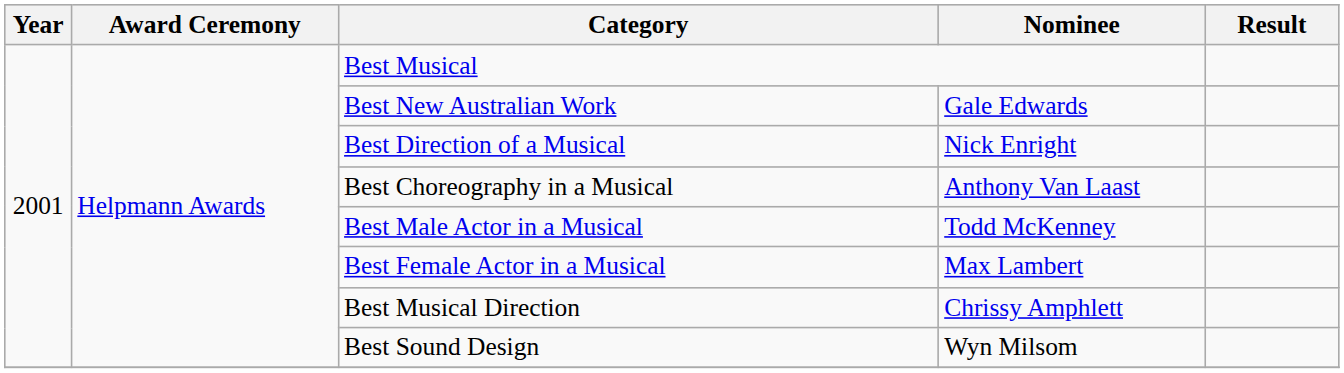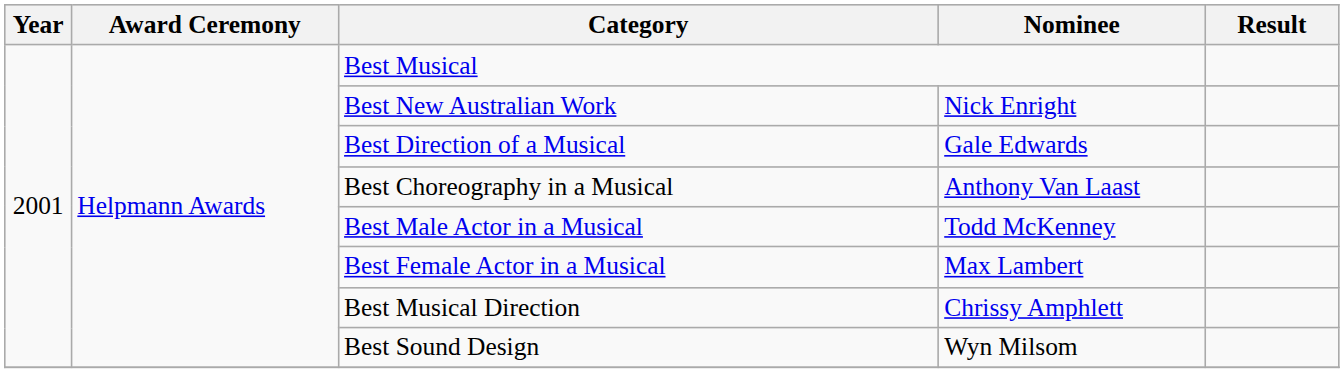Best New Australian Work | Nominee: Gale Edwards -> Nick Enright
Best Direction of a Musical | Nominee: Nick Enright -> Gale Edwards
